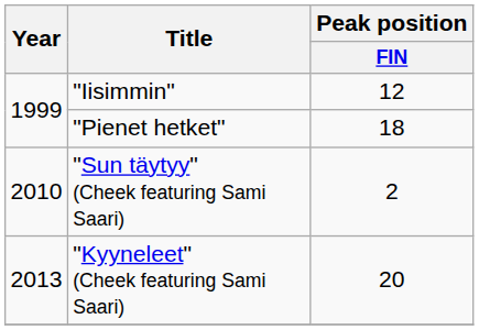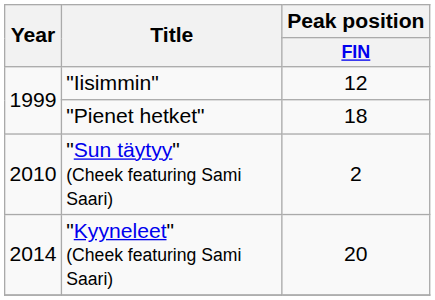"Kyyneleet" (Cheek featuring Sami Saari) | Year: 2013 -> 2014
